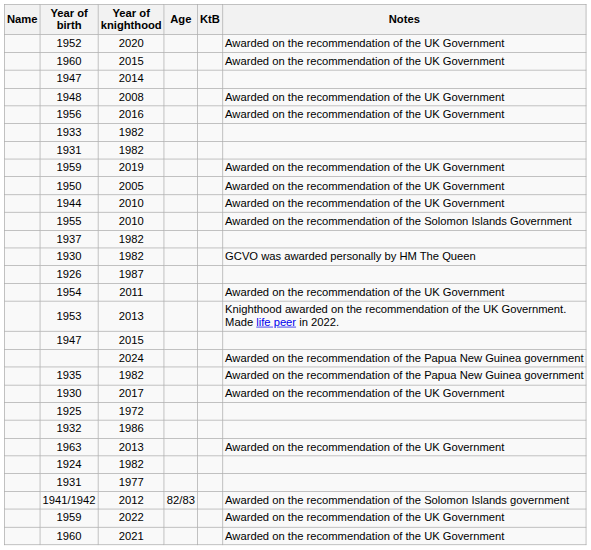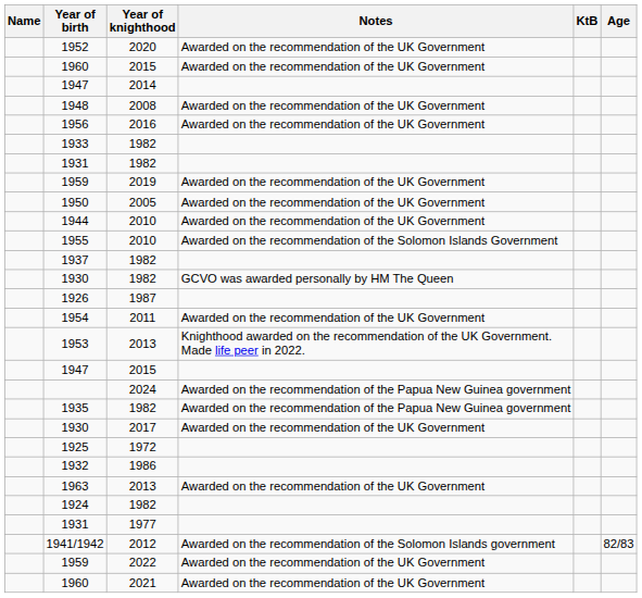columns swapped: Age <-> Notes
